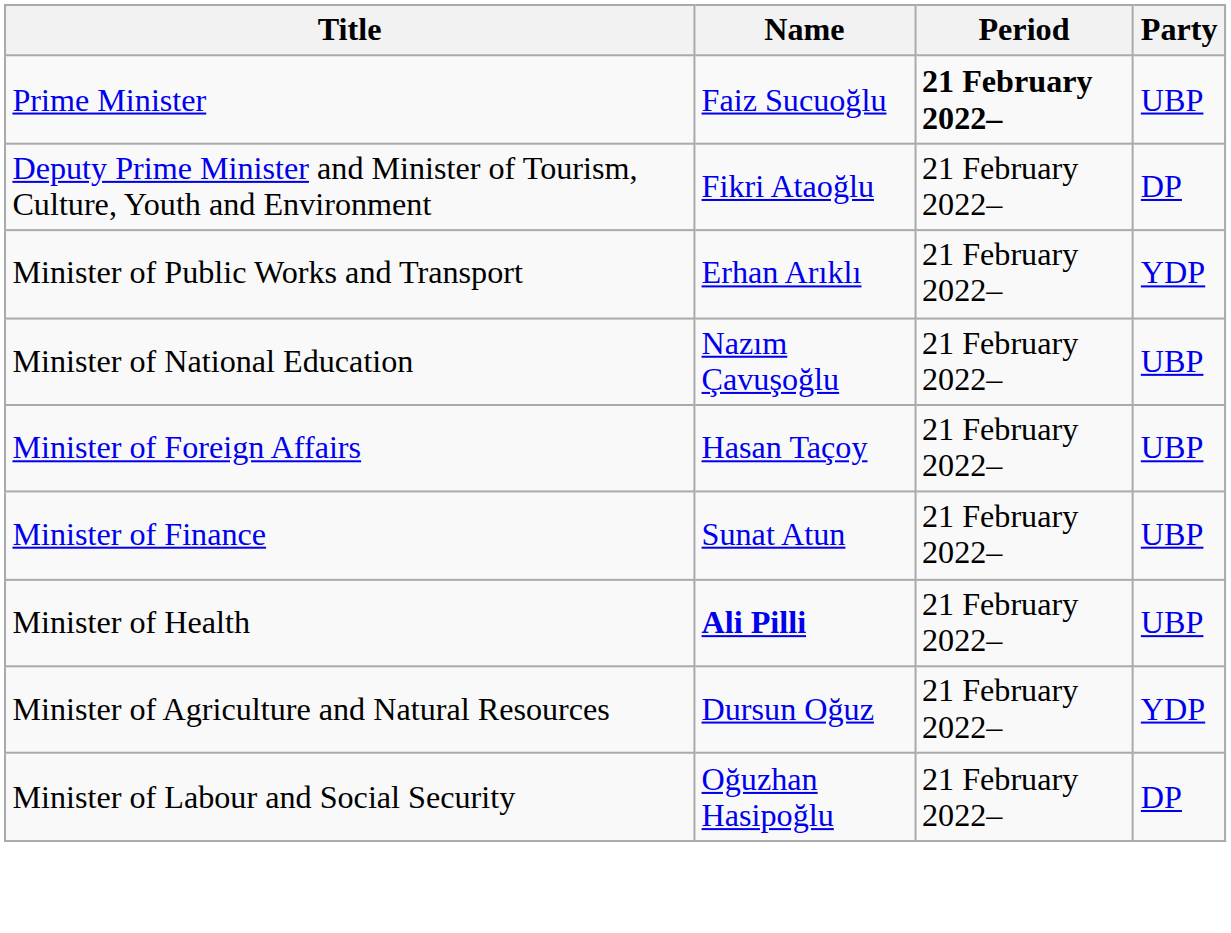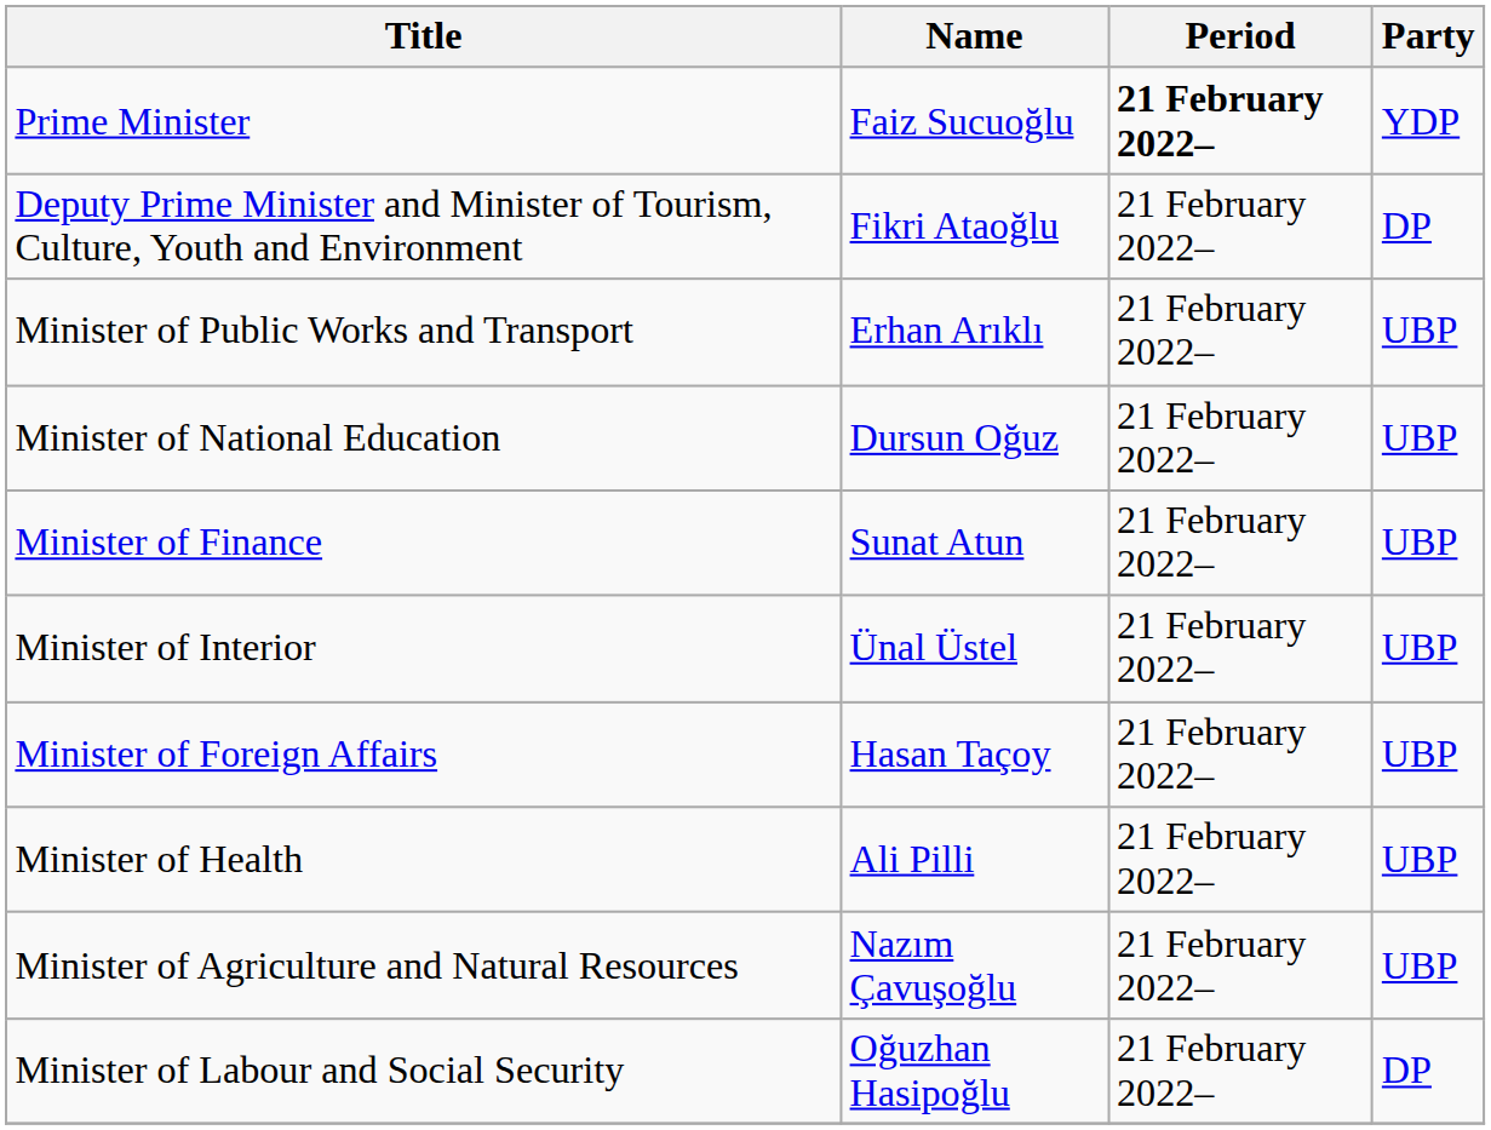Prime Minister | Party: UBP -> YDP
Minister of Public Works and Transport | Party: YDP -> UBP
Minister of National Education | Name: Nazım Çavuşoğlu -> Dursun Oğuz
rows swapped: Minister of Finance <-> Minister of Foreign Affairs
+ row: Minister of Interior | Ünal Üstel | 21 February 2022– | UBP
Minister of Health | Name: bold -> normal
Minister of Agriculture and Natural Resources | Name: Dursun Oğuz -> Nazım Çavuşoğlu
Minister of Agriculture and Natural Resources | Party: YDP -> UBP
